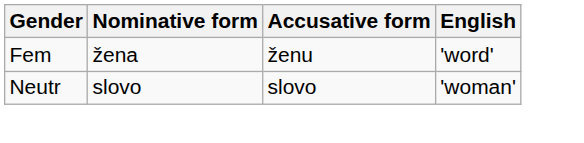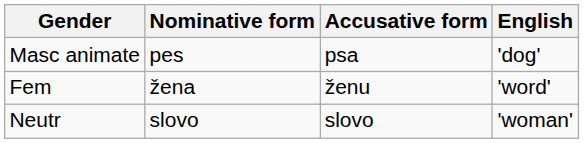+ row: Masc animate | pes | psa | 'dog'
